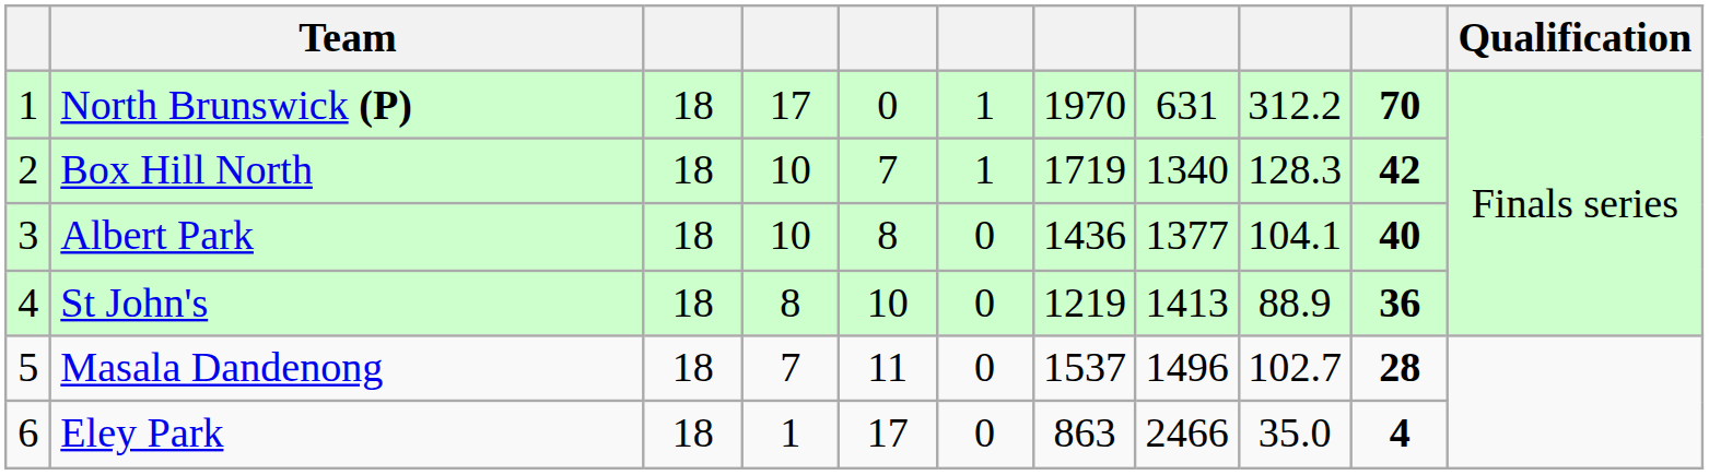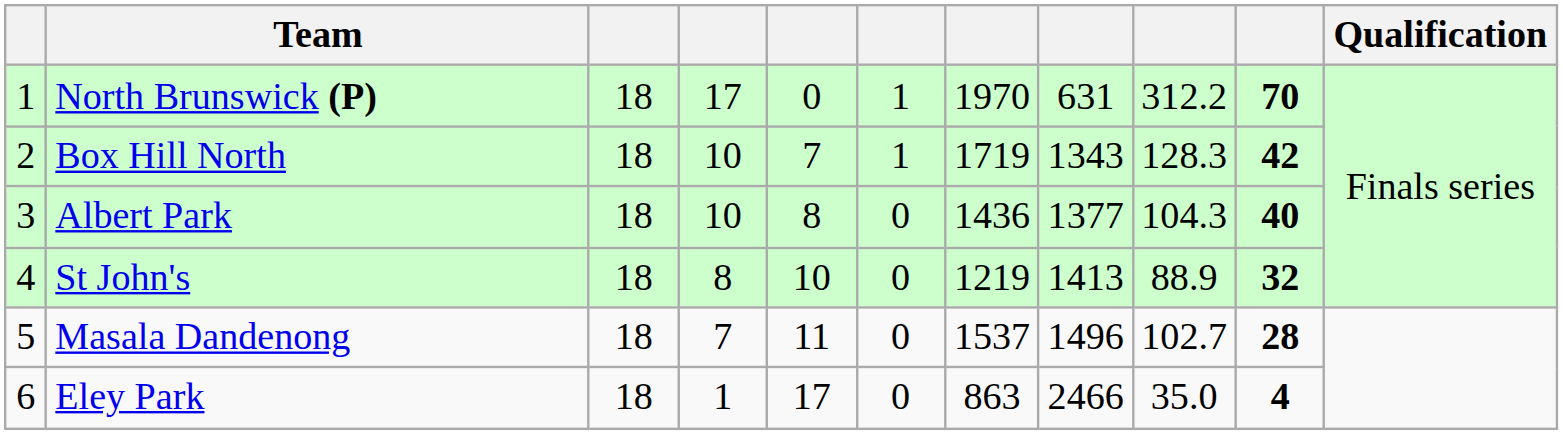Box Hill North | column 8: 1340 -> 1343
Albert Park | column 9: 104.1 -> 104.3
St John's | column 10: 36 -> 32
